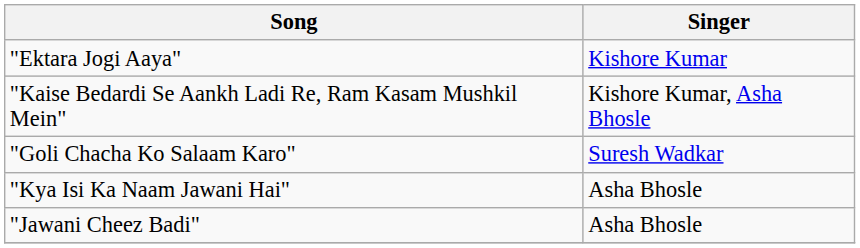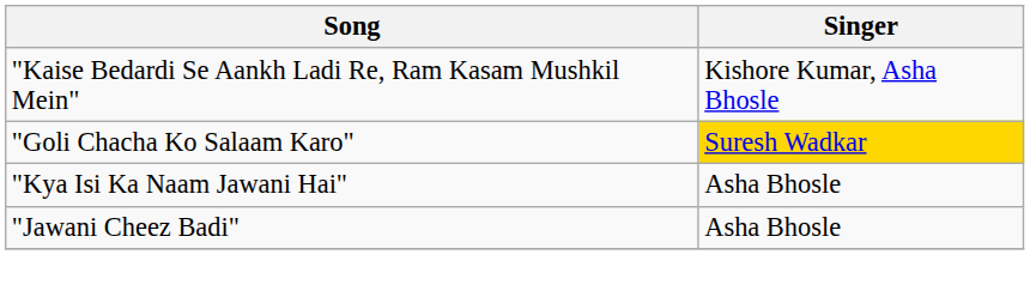- row: "Ektara Jogi Aaya" | Kishore Kumar
"Goli Chacha Ko Salaam Karo" | Singer: no background -> gold background
